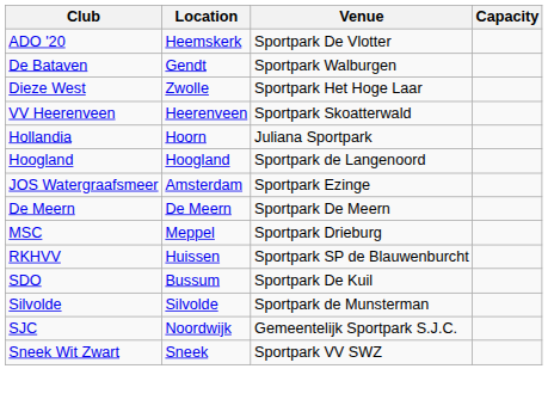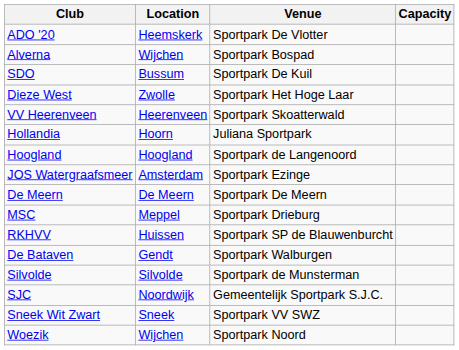+ row: Alverna | Wijchen | Sportpark Bospad
rows swapped: De Bataven <-> SDO
+ row: Woezik | Wijchen | Sportpark Noord
